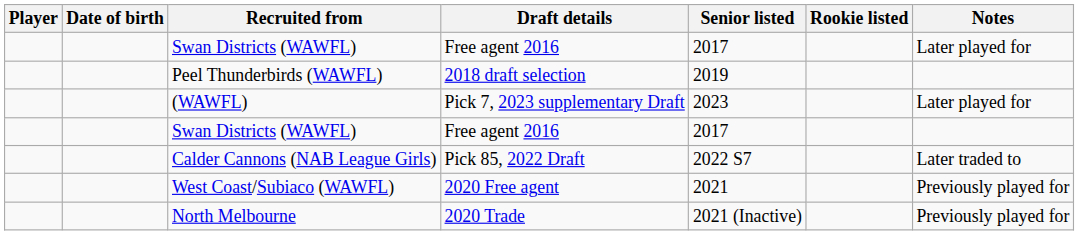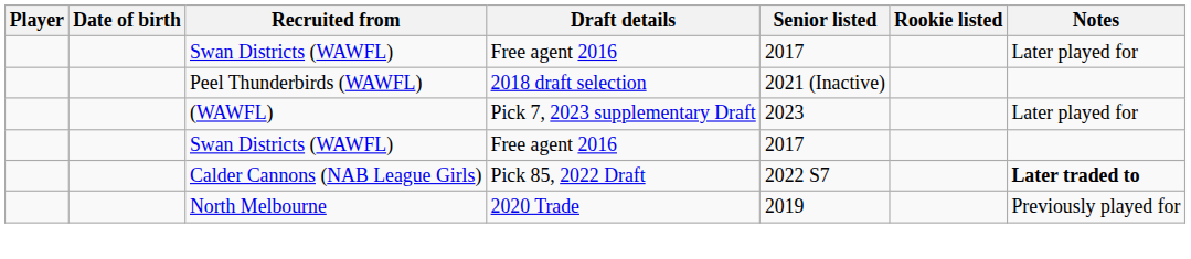Peel Thunderbirds (WAWFL) | Senior listed: 2019 -> 2021 (Inactive)
Calder Cannons (NAB League Girls) | Notes: normal -> bold
- row: West Coast/Subiaco (WAWFL) | 2020 Free agent | 2021 | Previously played for
North Melbourne | Senior listed: 2021 (Inactive) -> 2019
